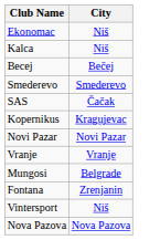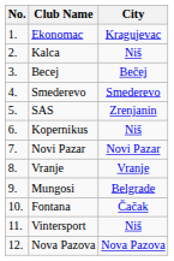+ column: No. | 1. | 2. | 3. | 4. | 5. | 6. | 7. | 8. | 9. | 10. | 11. | 12.
Ekonomac | City: Niš -> Kragujevac
SAS | City: Čačak -> Zrenjanin
Kopernikus | City: Kragujevac -> Niš
Fontana | City: Zrenjanin -> Čačak
